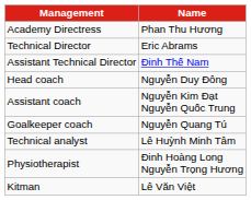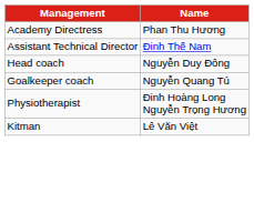- row: Technical Director | Eric Abrams
- row: Assistant coach | Nguyễn Kim Đạt Nguyễn Quốc Trung
- row: Technical analyst | Lê Huỳnh Minh Tâm
